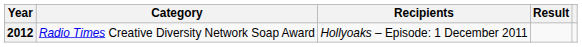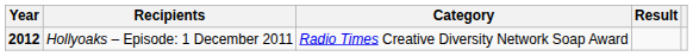columns swapped: Category <-> Recipients
